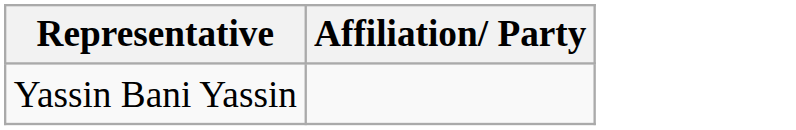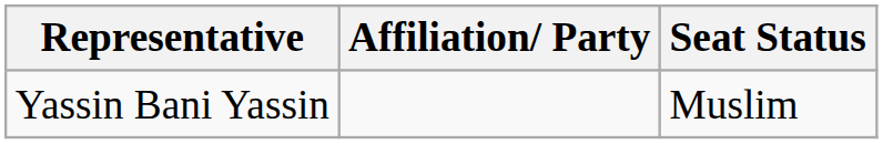+ column: Seat Status | Muslim
